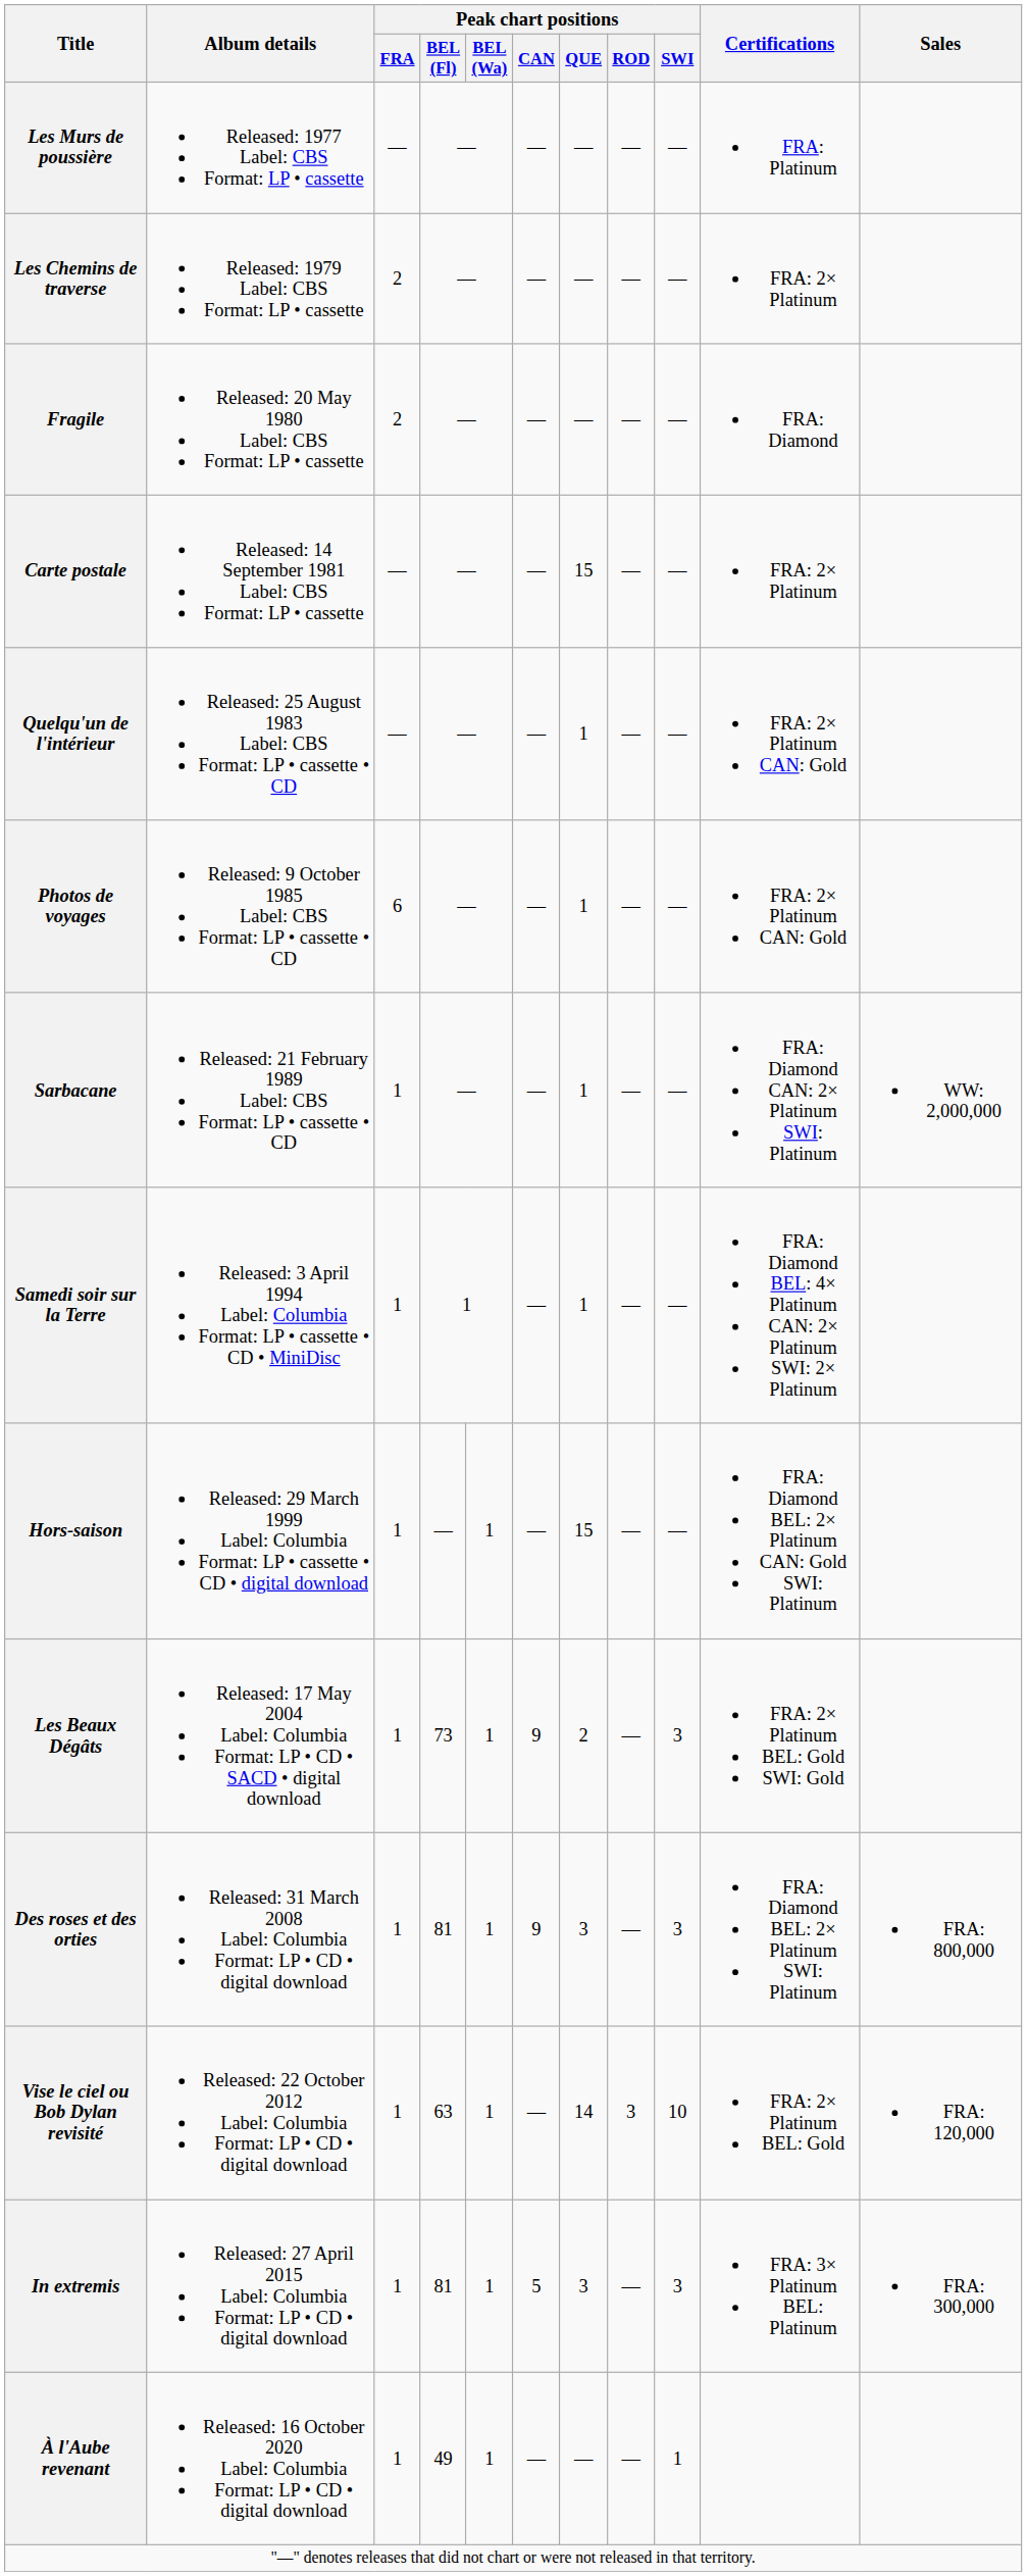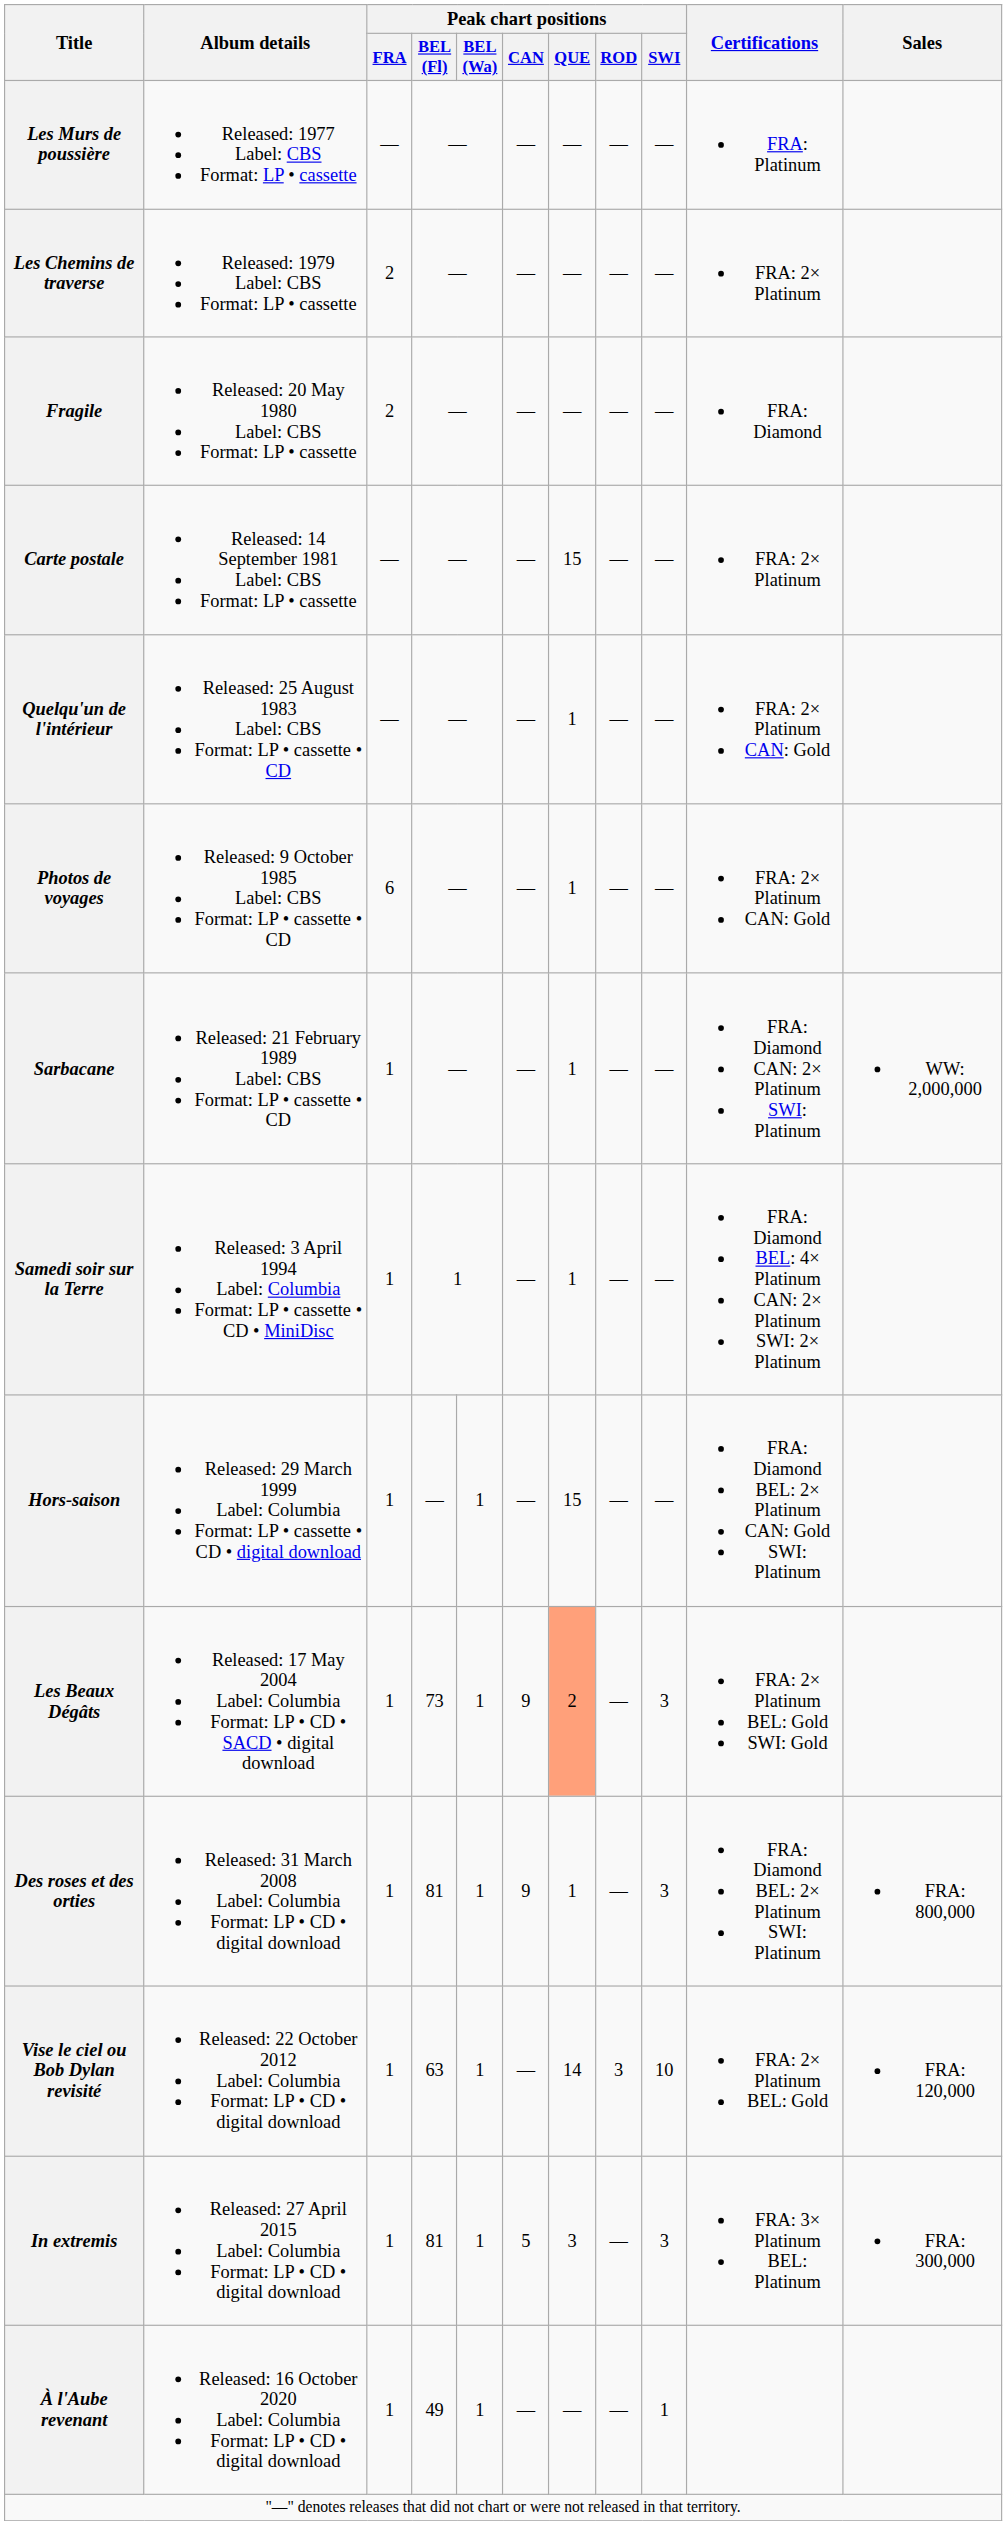Les Beaux Dégâts | Peak chart positions / QUE: no background -> lightsalmon background
Des roses et des orties | Peak chart positions / QUE: 3 -> 1
